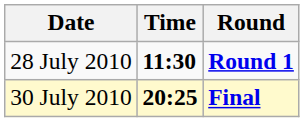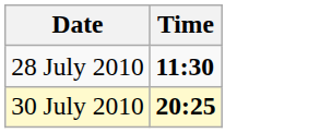- column: Round | Round 1 | Final
